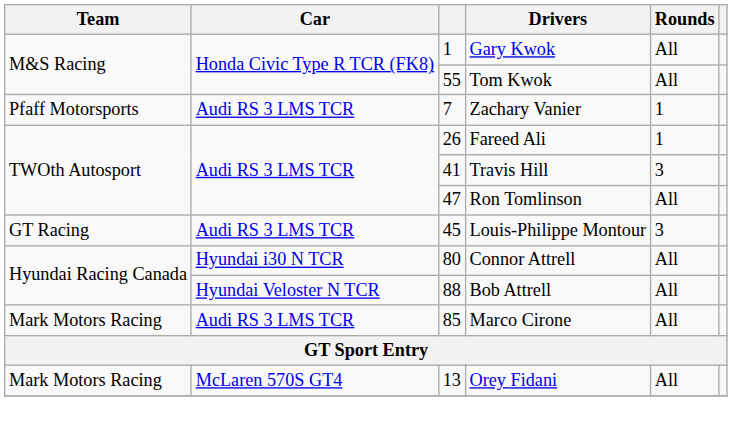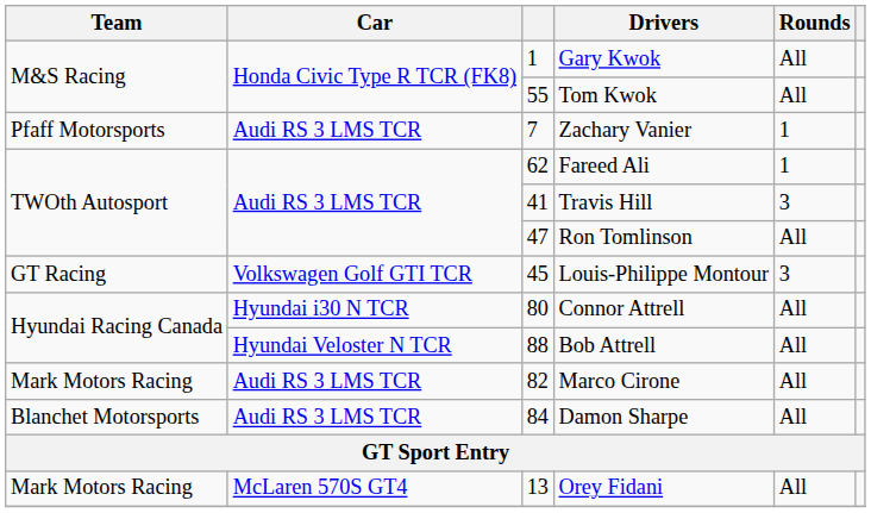Fareed Ali | column 3: 26 -> 62
Louis-Philippe Montour | Car: Audi RS 3 LMS TCR -> Volkswagen Golf GTI TCR
Marco Cirone | column 3: 85 -> 82
+ row: Blanchet Motorsports | Audi RS 3 LMS TCR | 84 | Damon Sharpe | All
